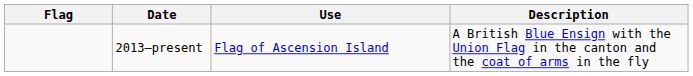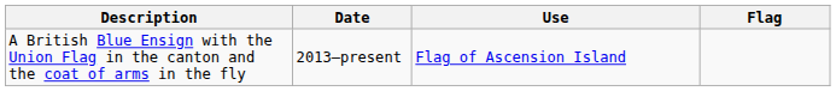columns swapped: Flag <-> Description
